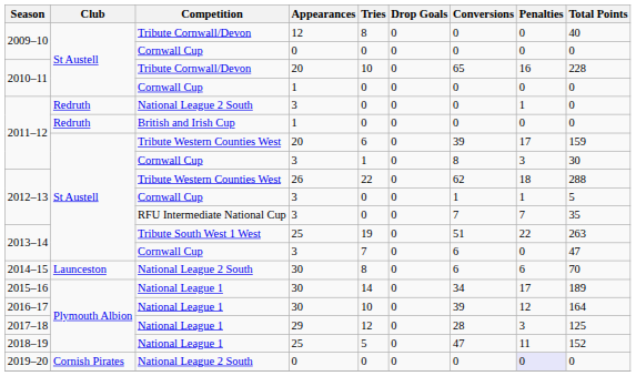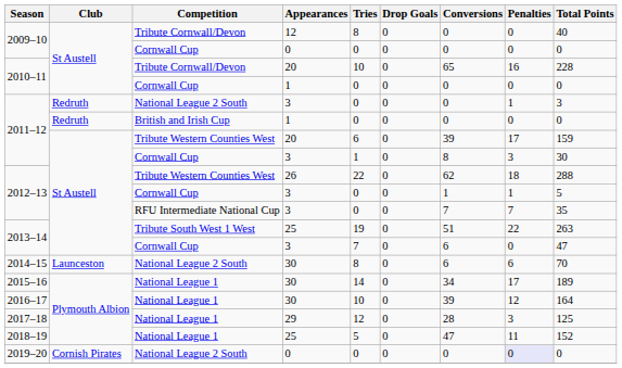2011–12 / National League 2 South | Total Points: 0 -> 3
